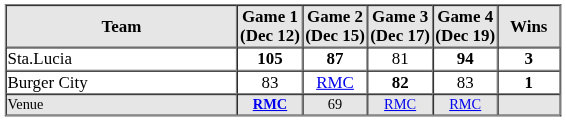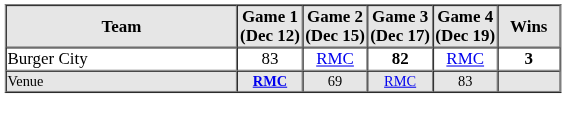- row: Sta.Lucia | 105 | 87 | 81 | 94 | 3
Burger City | Game 4 (Dec 19): 83 -> RMC
Burger City | Wins: 1 -> 3
Venue | Game 4 (Dec 19): RMC -> 83
